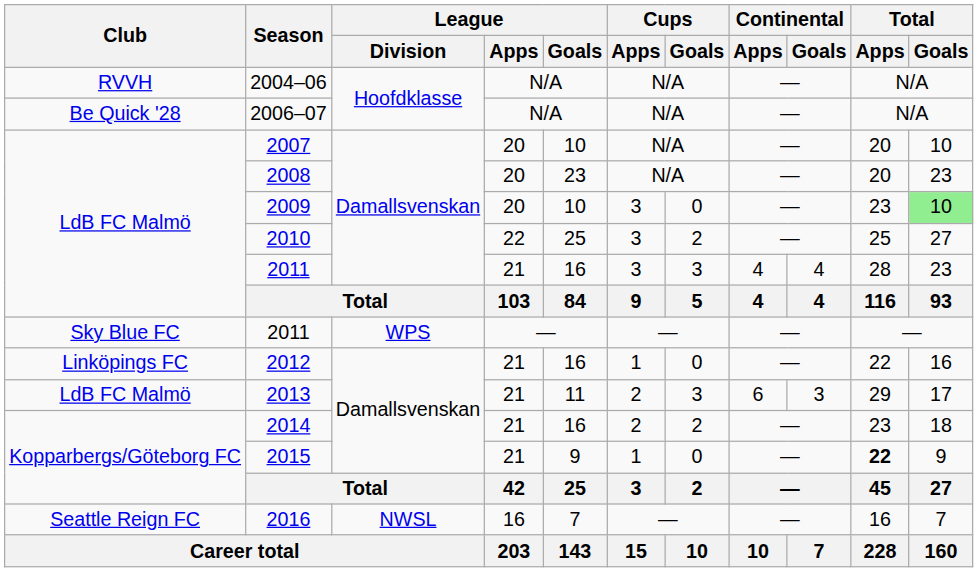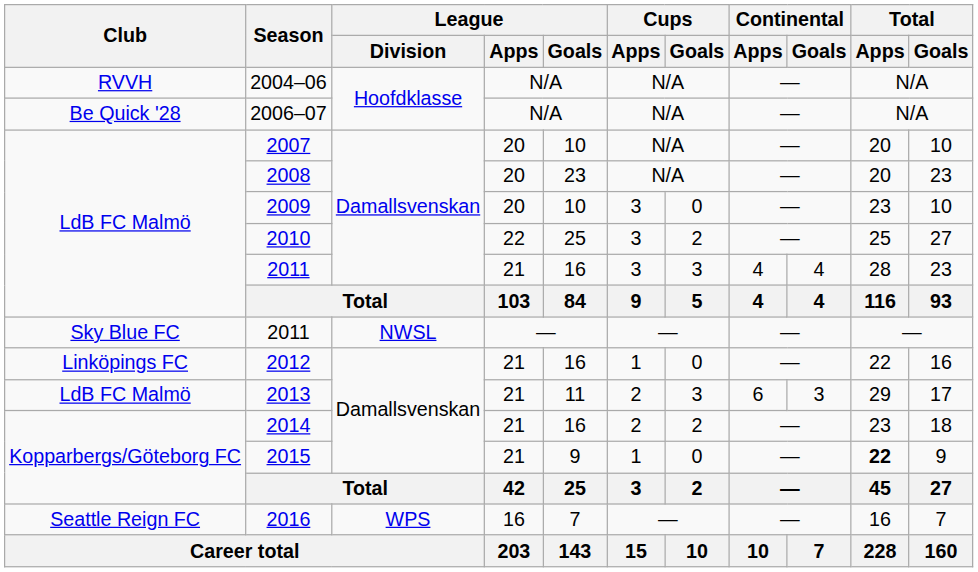2009 | Total / Goals: lightgreen background -> no background
Sky Blue FC / 2011 | League / Division: WPS -> NWSL
2016 | League / Division: NWSL -> WPS
